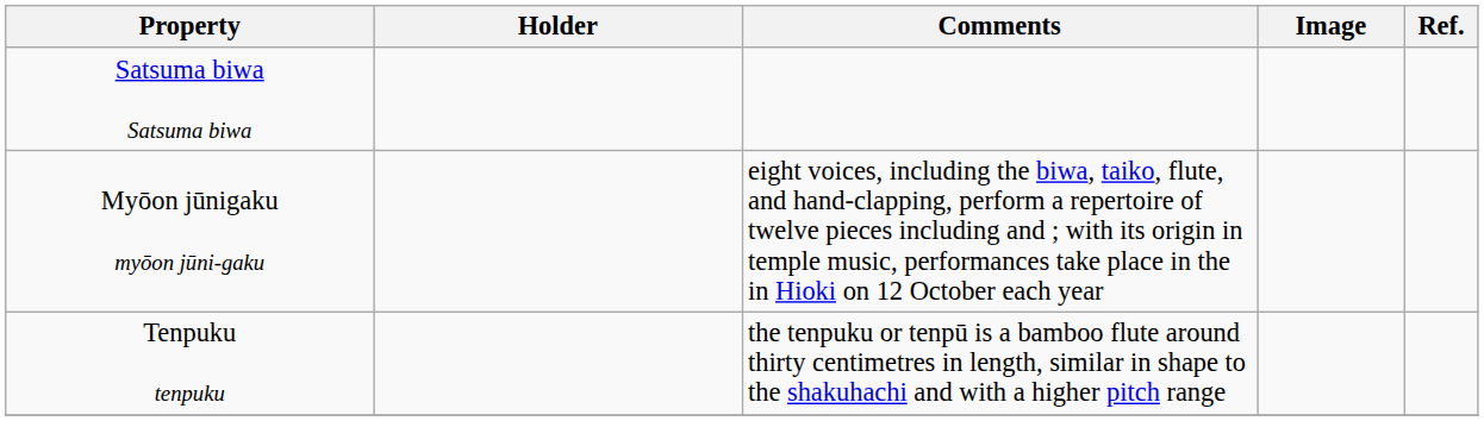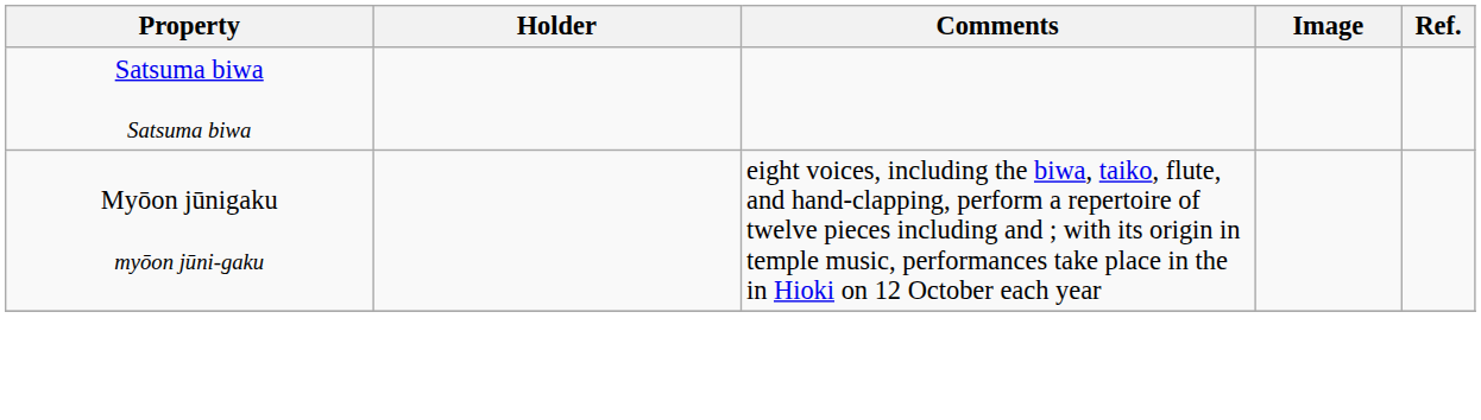- row: Tenpuku tenpuku | the tenpuku or tenpū is a bamboo flute around thirty centimetres in length, similar in shape to the shakuhachi and with a higher pitch range
